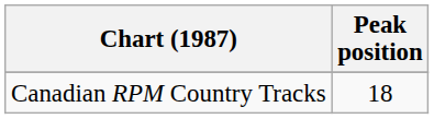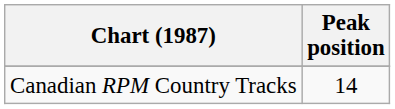Canadian RPM Country Tracks | Peak position: 18 -> 14
